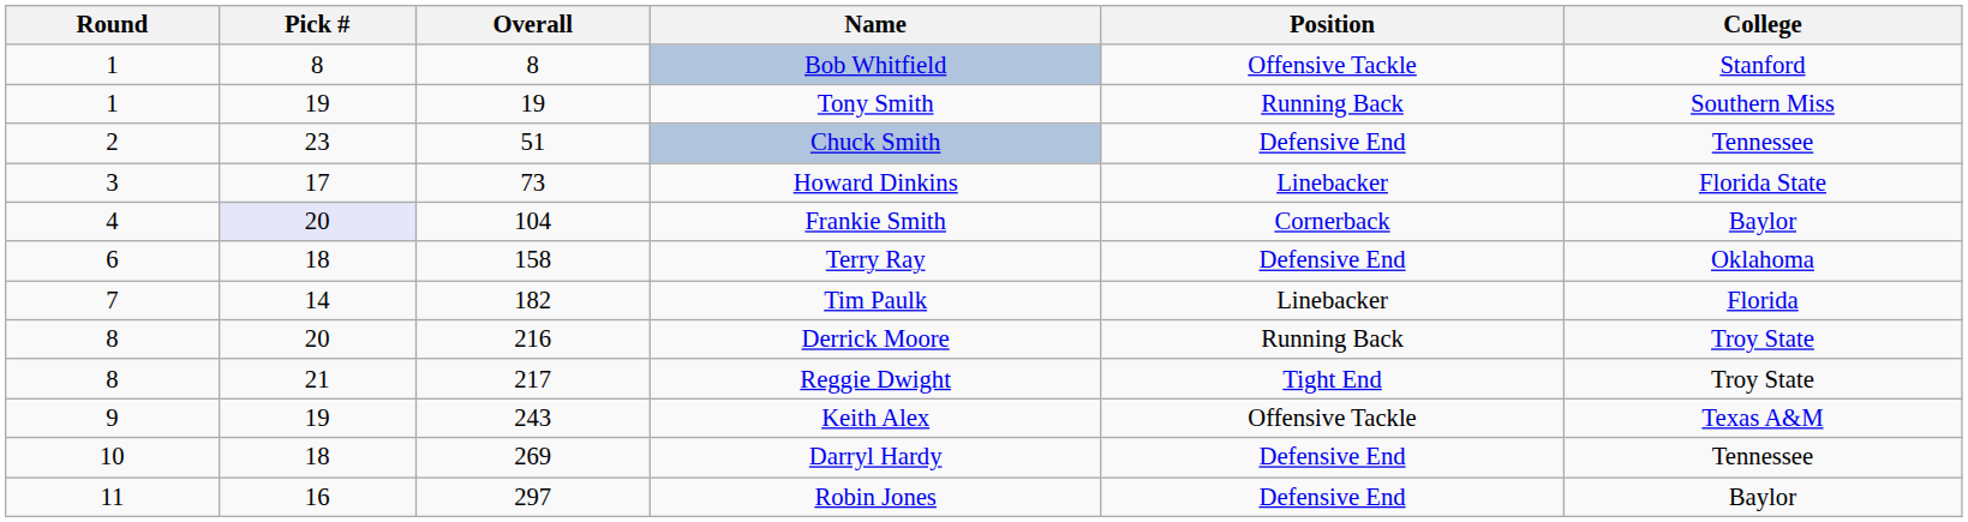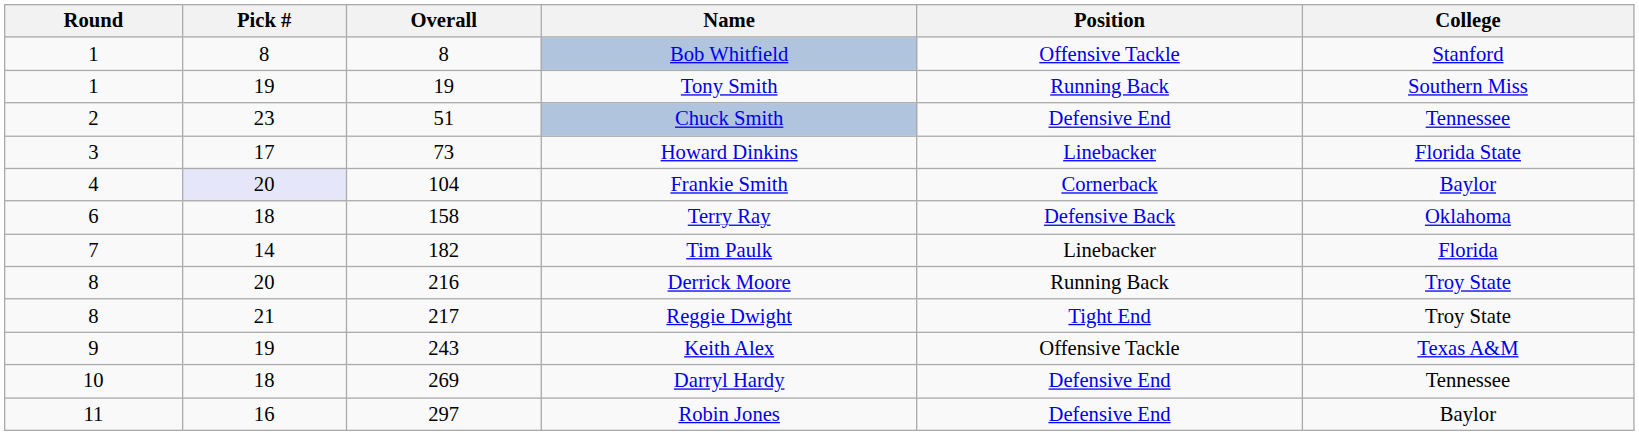Terry Ray | Position: Defensive End -> Defensive Back
